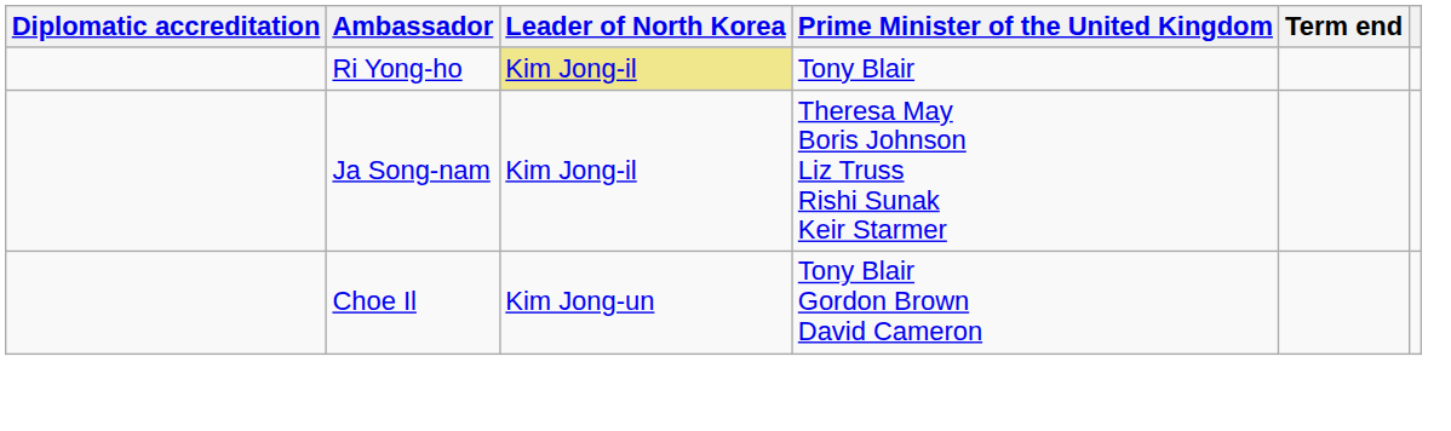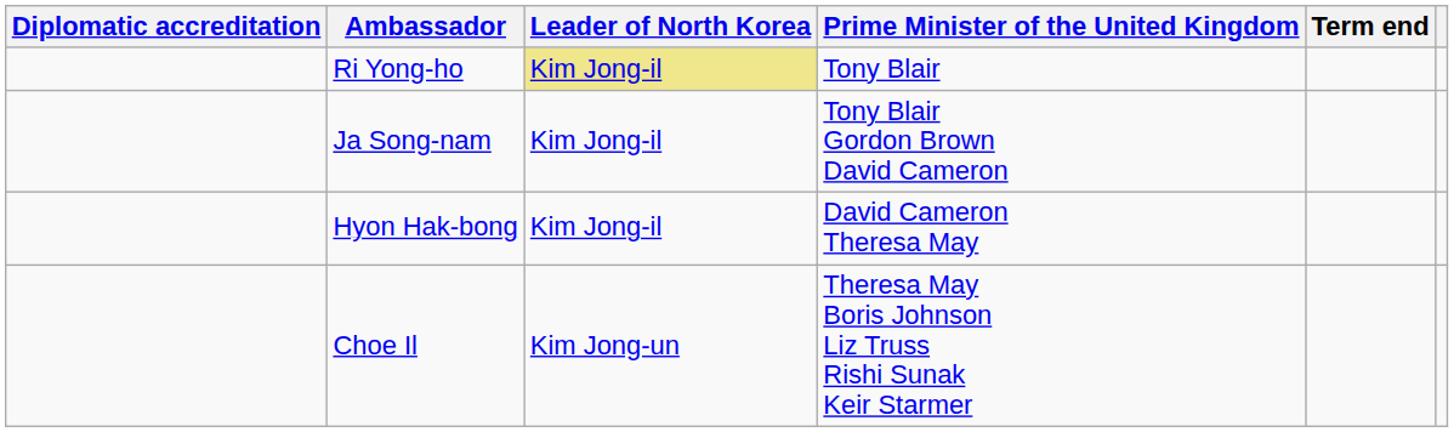Ja Song-nam | Prime Minister of the United Kingdom: Theresa May Boris Johnson Liz Truss Rishi Sunak Keir Starmer -> Tony Blair Gordon Brown David Cameron
+ row: Hyon Hak-bong | Kim Jong-il | David Cameron Theresa May
Choe Il | Prime Minister of the United Kingdom: Tony Blair Gordon Brown David Cameron -> Theresa May Boris Johnson Liz Truss Rishi Sunak Keir Starmer
